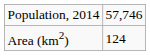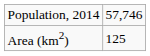Area (km2) | column 2: 124 -> 125
